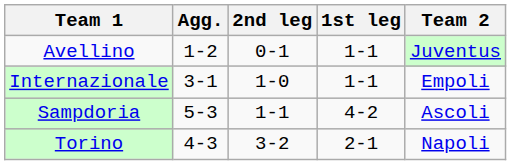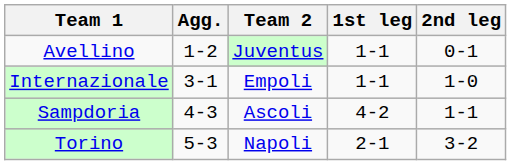columns swapped: Team 2 <-> 2nd leg
Sampdoria | Agg.: 5-3 -> 4-3
Torino | Agg.: 4-3 -> 5-3
